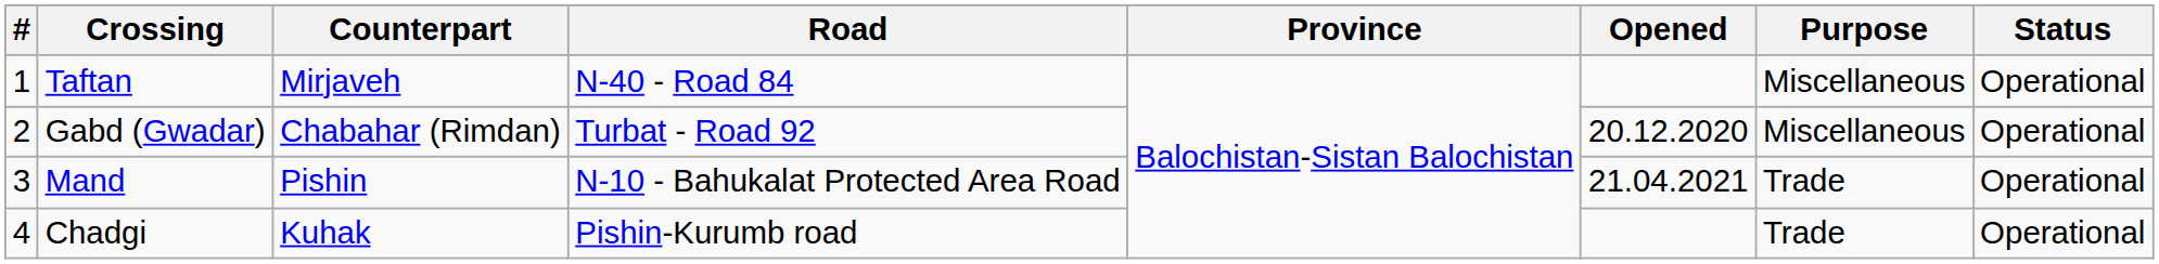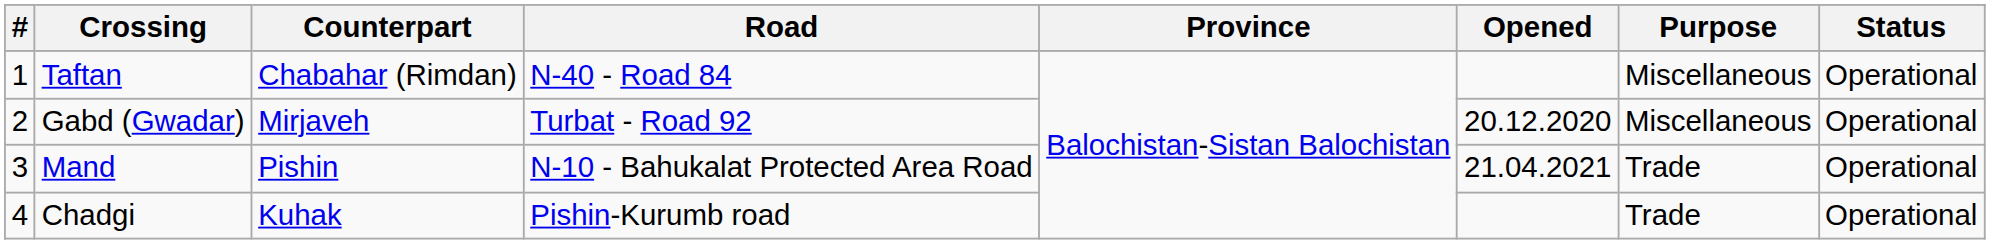Taftan | Counterpart: Mirjaveh -> Chabahar (Rimdan)
Gabd (Gwadar) | Counterpart: Chabahar (Rimdan) -> Mirjaveh
